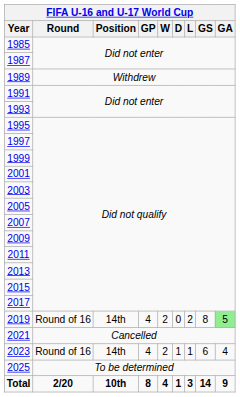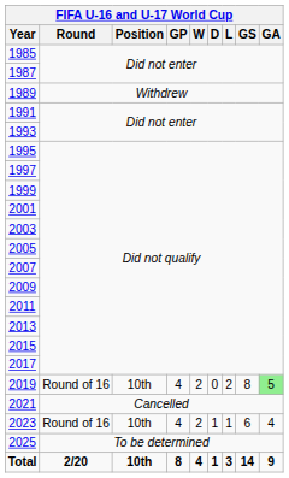2019 | Position: 14th -> 10th
2023 | Position: 14th -> 10th
